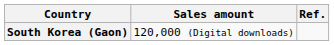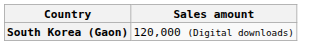- column: Ref.
